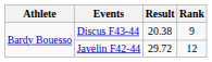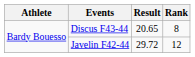Discus F43-44 | Result: 20.38 -> 20.65
Discus F43-44 | Rank: 9 -> 8
